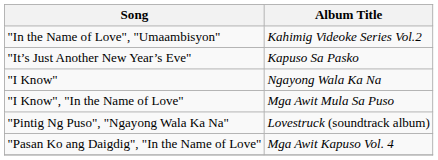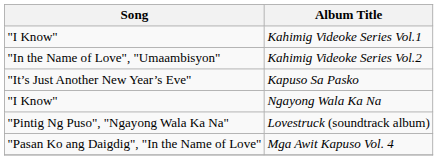+ row: "I Know" | Kahimig Videoke Series Vol.1
- row: "I Know", "In the Name of Love" | Mga Awit Mula Sa Puso
